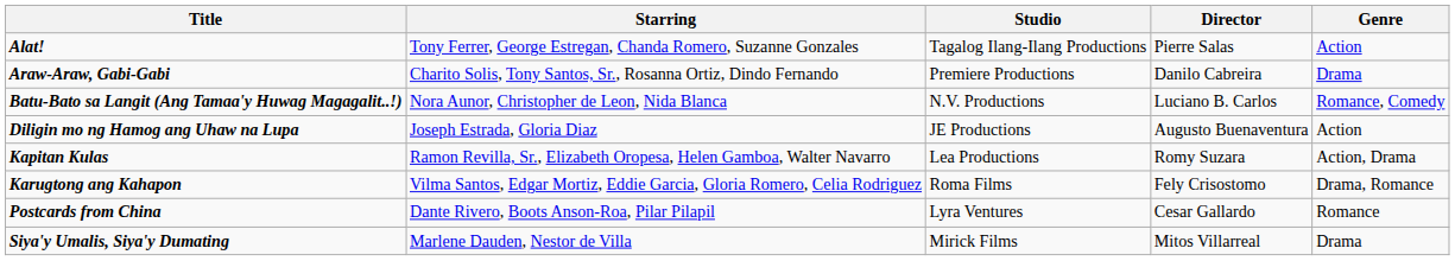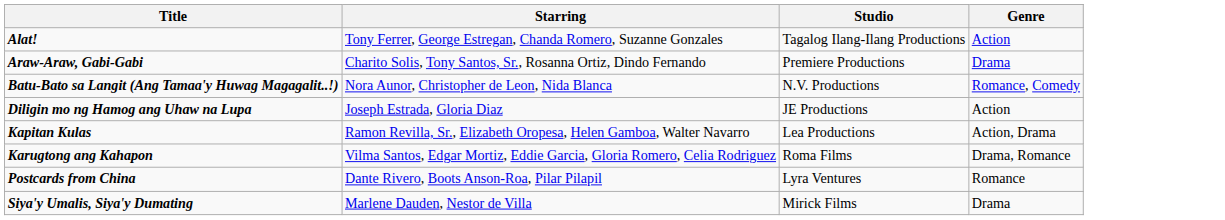- column: Director | Pierre Salas | Danilo Cabreira | Luciano B. Carlos | Augusto Buenaventura | Romy Suzara | Fely Crisostomo | Cesar Gallardo | Mitos Villarreal
